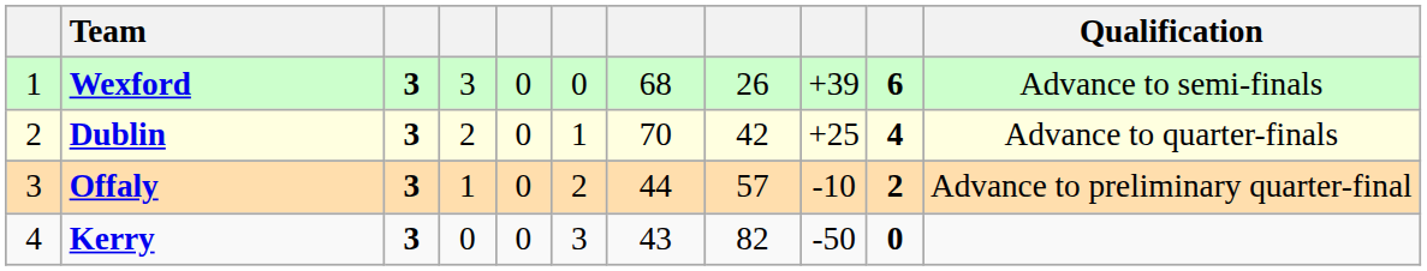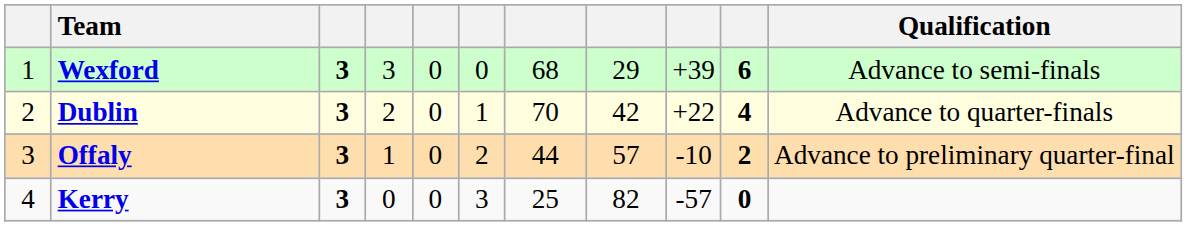Wexford | column 8: 26 -> 29
Dublin | column 9: +25 -> +22
Kerry | column 7: 43 -> 25
Kerry | column 9: -50 -> -57
